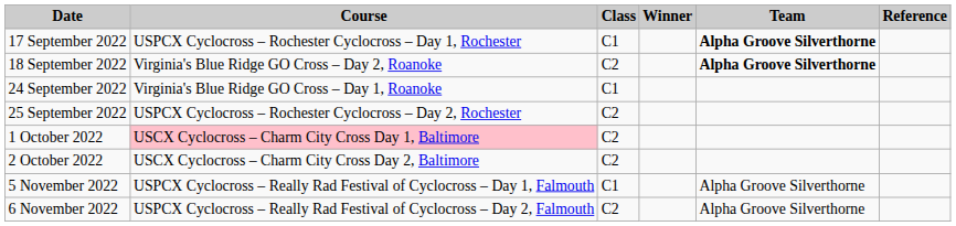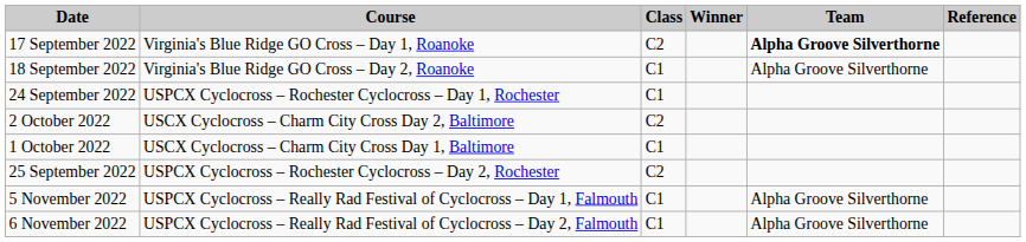17 September 2022 | Course: USPCX Cyclocross – Rochester Cyclocross – Day 1, Rochester -> Virginia's Blue Ridge GO Cross – Day 1, Roanoke
17 September 2022 | Class: C1 -> C2
18 September 2022 | Class: C2 -> C1
18 September 2022 | Team: bold -> normal
24 September 2022 | Course: Virginia's Blue Ridge GO Cross – Day 1, Roanoke -> USPCX Cyclocross – Rochester Cyclocross – Day 1, Rochester
rows swapped: 25 September 2022 <-> 2 October 2022
1 October 2022 | Course: pink background -> no background
1 October 2022 | Class: C2 -> C1
6 November 2022 | Class: C2 -> C1
